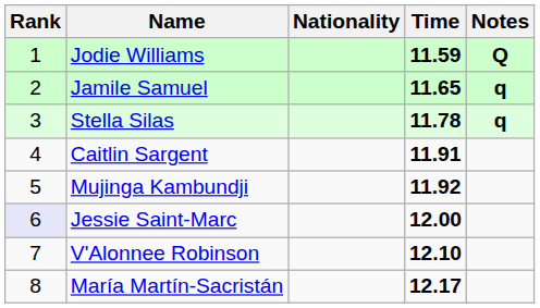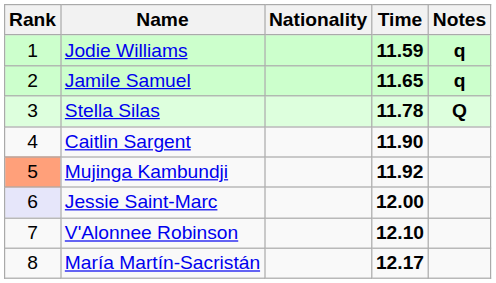Jodie Williams | Notes: Q -> q
Stella Silas | Notes: q -> Q
Caitlin Sargent | Time: 11.91 -> 11.90
Mujinga Kambundji | Rank: no background -> lightsalmon background
